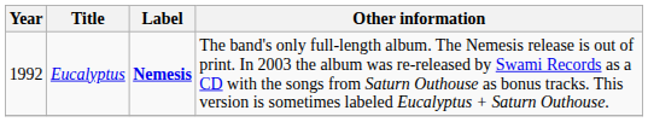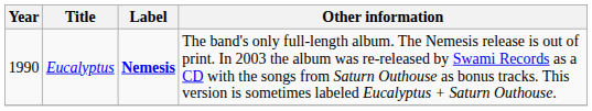Eucalyptus | Year: 1992 -> 1990
